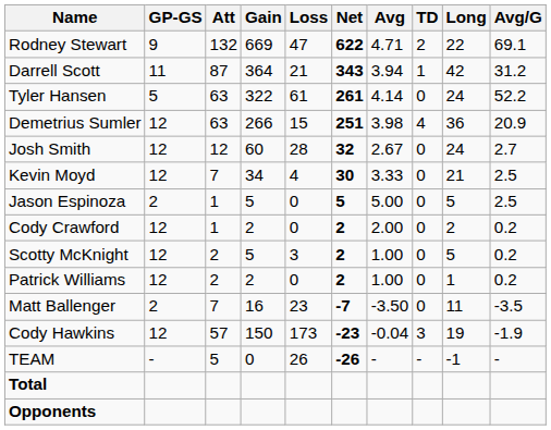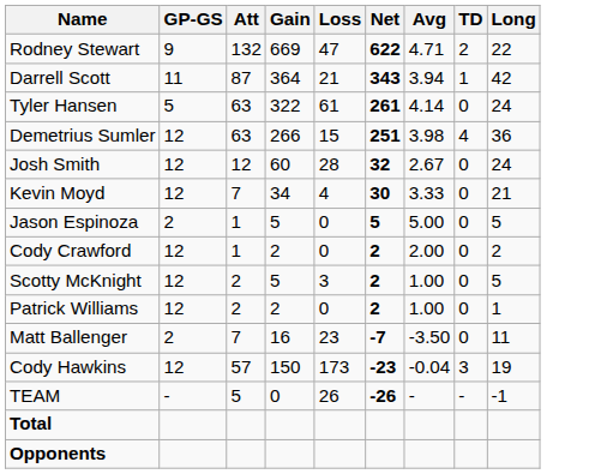- column: Avg/G | 69.1 | 31.2 | 52.2 | 20.9 | 2.7 | 2.5 | 2.5 | 0.2 | 0.2 | 0.2 | -3.5 | -1.9 | -
